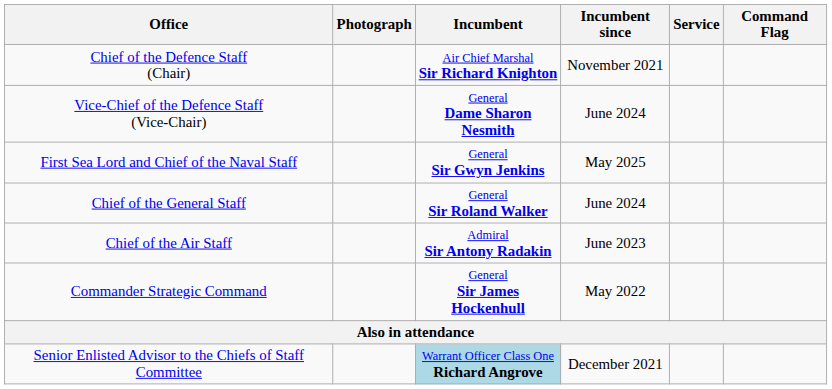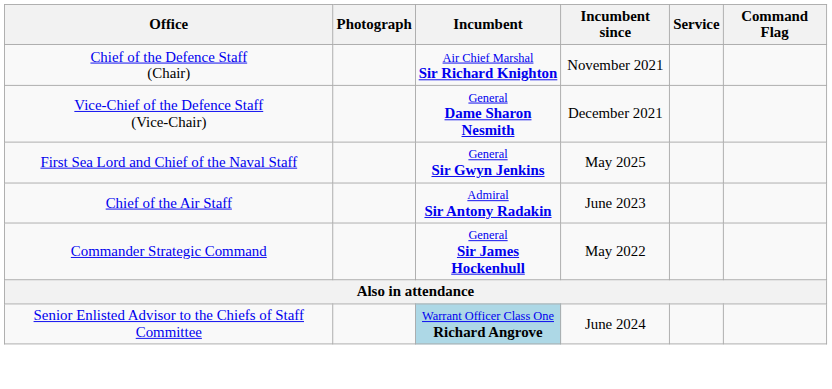Vice-Chief of the Defence Staff (Vice-Chair) | Incumbent since: June 2024 -> December 2021
- row: Chief of the General Staff | General Sir Roland Walker | June 2024
Senior Enlisted Advisor to the Chiefs of Staff Committee | Incumbent since: December 2021 -> June 2024
